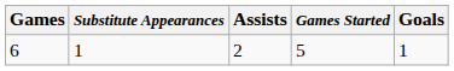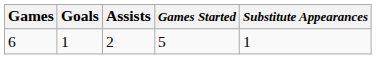columns swapped: Goals <-> Substitute Appearances
